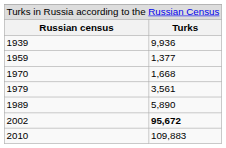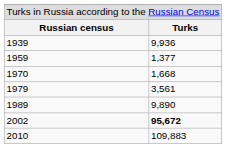1989 | column 2: 5,890 -> 9,890
